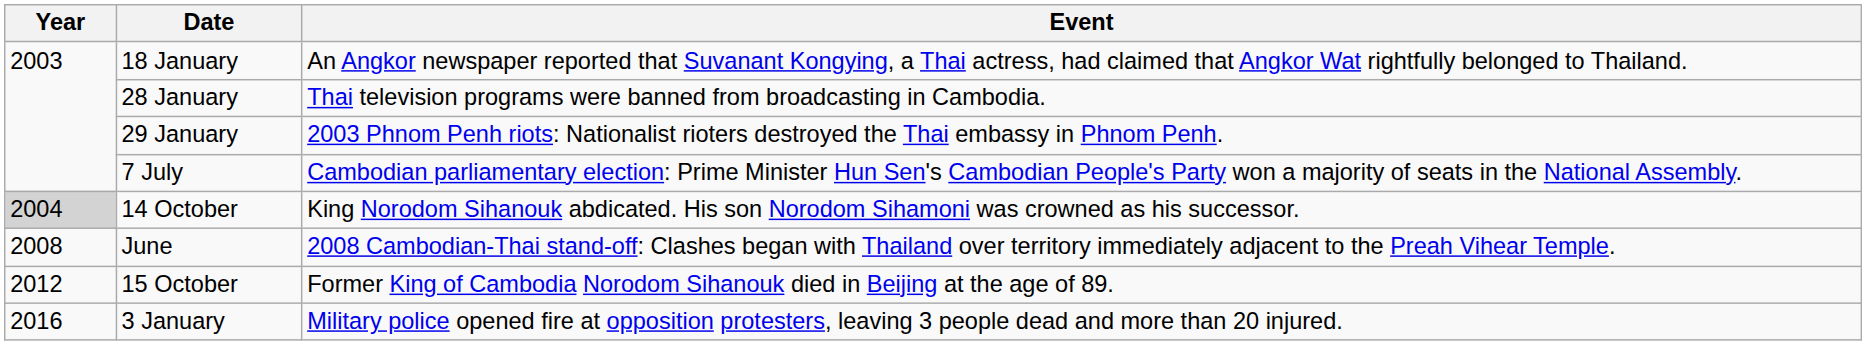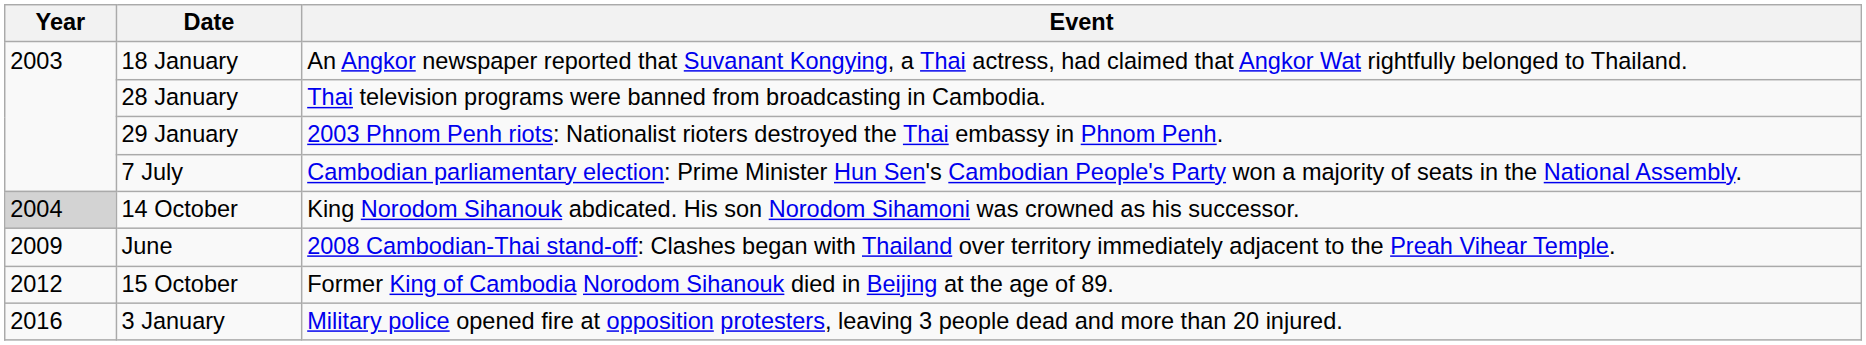June | Year: 2008 -> 2009
